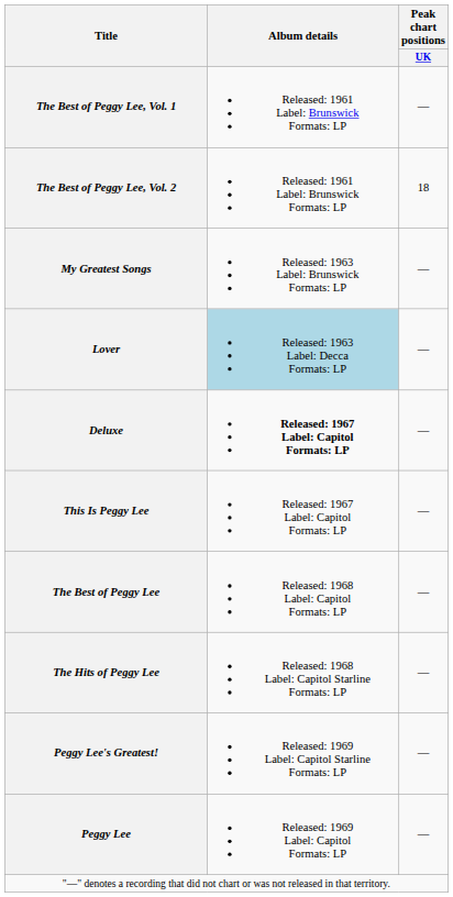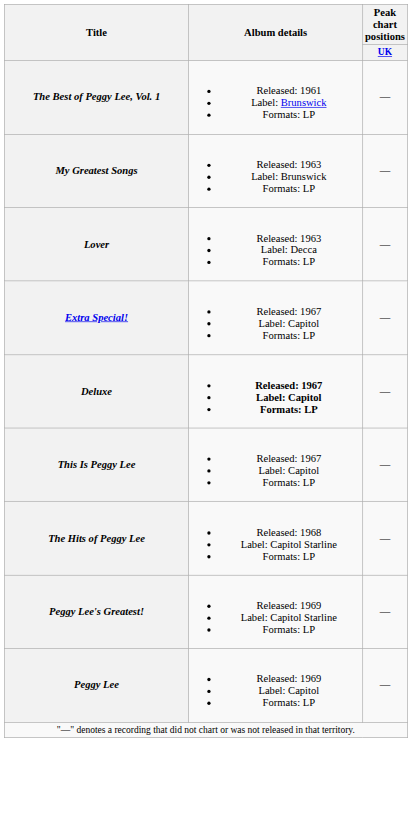- row: The Best of Peggy Lee, Vol. 2 | Released: 1961 Label: Brunswick Formats: LP | 18
Lover | Album details: lightblue background -> no background
+ row: Extra Special! | Released: 1967 Label: Capitol Formats: LP | —
- row: The Best of Peggy Lee | Released: 1968 Label: Capitol Formats: LP | —
